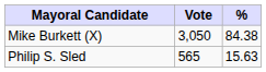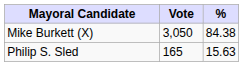Philip S. Sled | Vote: 565 -> 165
